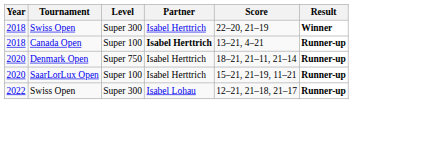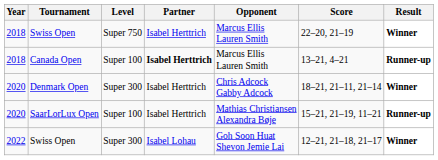+ column: Opponent | Marcus Ellis Lauren Smith | Marcus Ellis Lauren Smith | Chris Adcock Gabby Adcock | Mathias Christiansen Alexandra Bøje | Goh Soon Huat Shevon Jemie Lai
2018 / Swiss Open | Level: Super 300 -> Super 750
Denmark Open | Level: Super 750 -> Super 300
Denmark Open | Result: Runner-up -> Winner
2022 / Swiss Open | Result: Runner-up -> Winner
